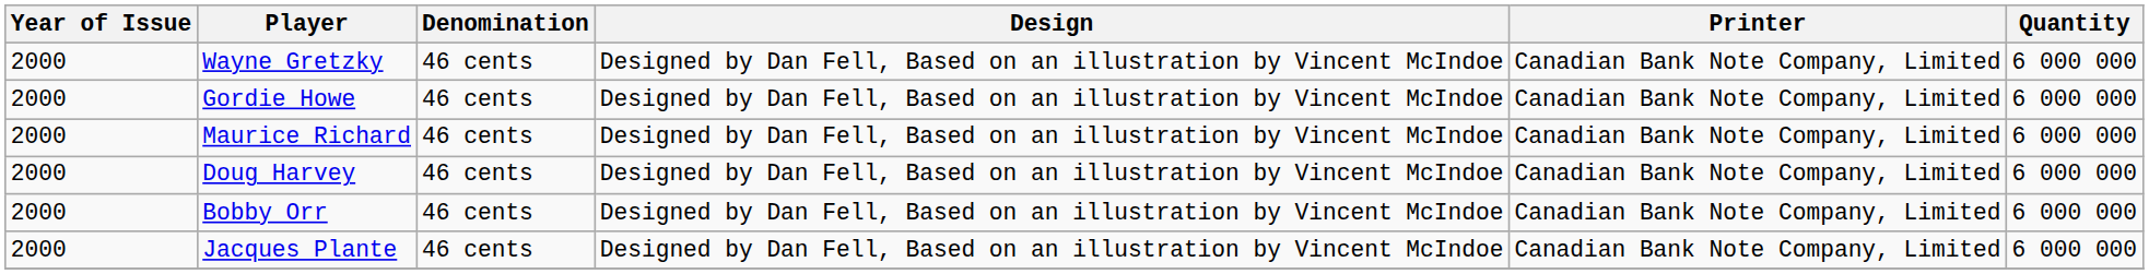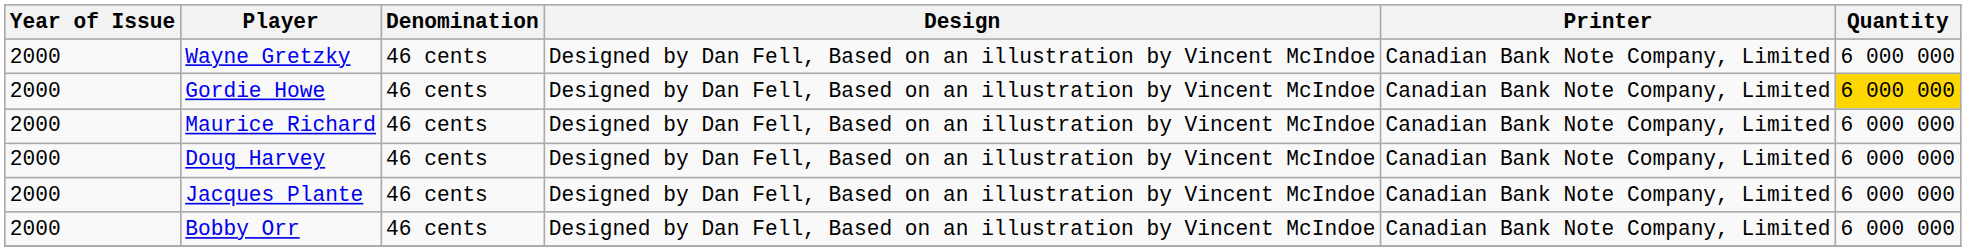Gordie Howe | Quantity: no background -> gold background
rows swapped: Bobby Orr <-> Jacques Plante
